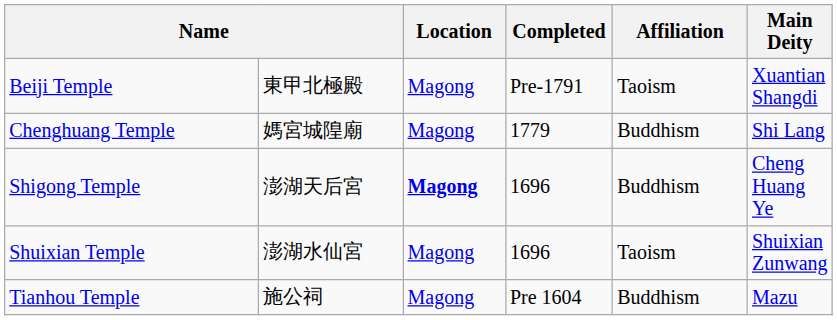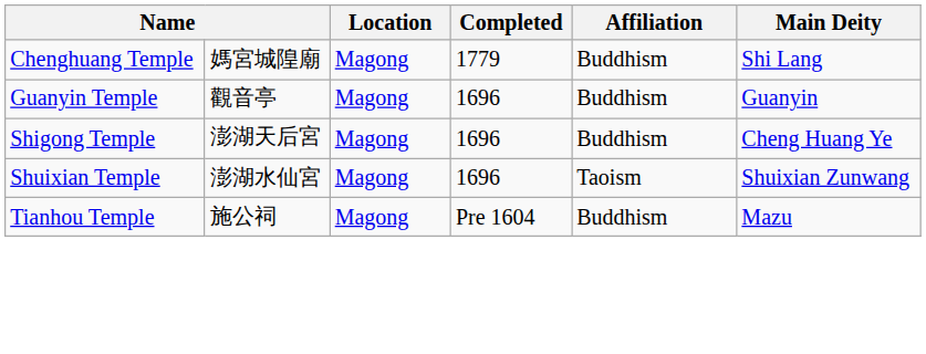- row: Beiji Temple | 東甲北極殿 | Magong | Pre-1791 | Taoism | Xuantian Shangdi
+ row: Guanyin Temple | 觀音亭 | Magong | 1696 | Buddhism | Guanyin
Shigong Temple | Location: bold -> normal
